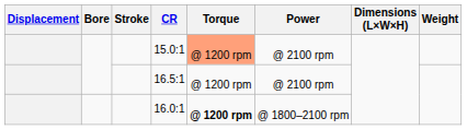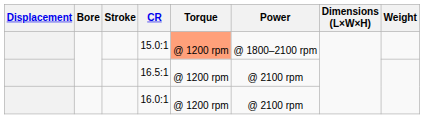15.0:1 | Power: @ 2100 rpm -> @ 1800–2100 rpm
16.0:1 | Torque: bold -> normal
16.0:1 | Power: @ 1800–2100 rpm -> @ 2100 rpm
